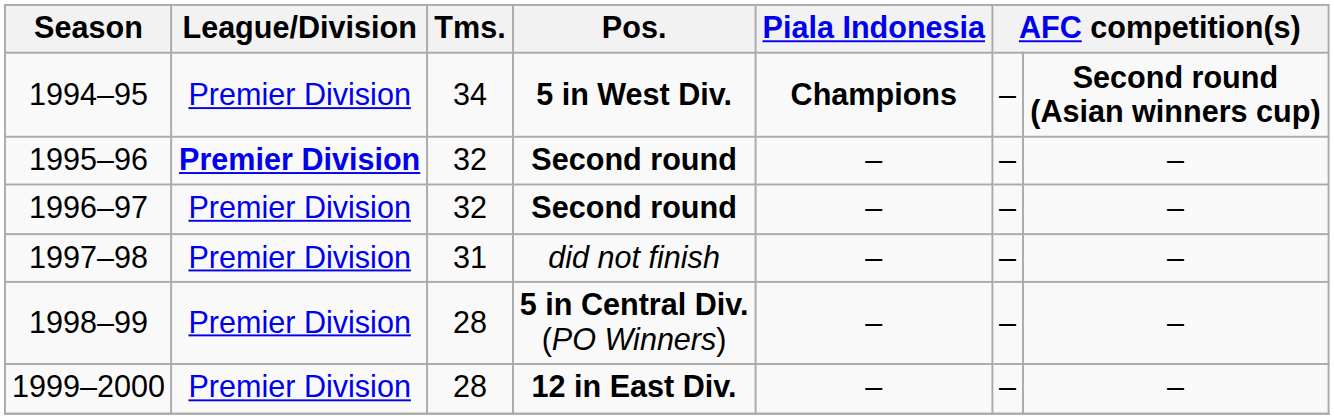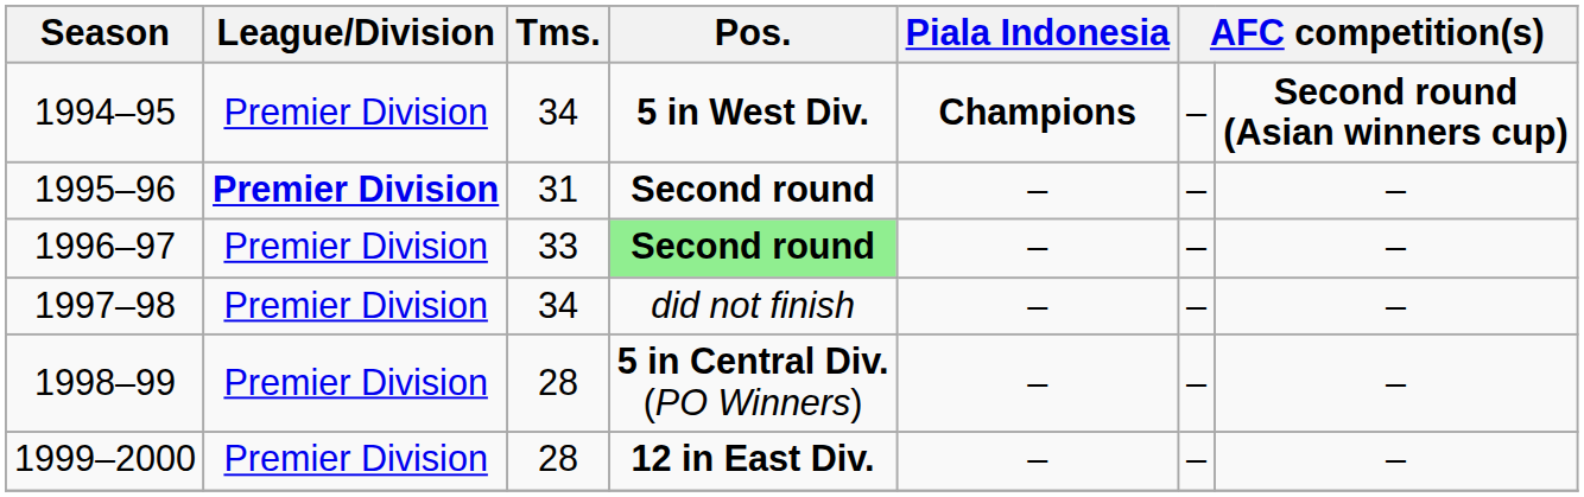1995–96 | Tms.: 32 -> 31
1996–97 | Tms.: 32 -> 33
1996–97 | Pos.: no background -> lightgreen background
1997–98 | Tms.: 31 -> 34
